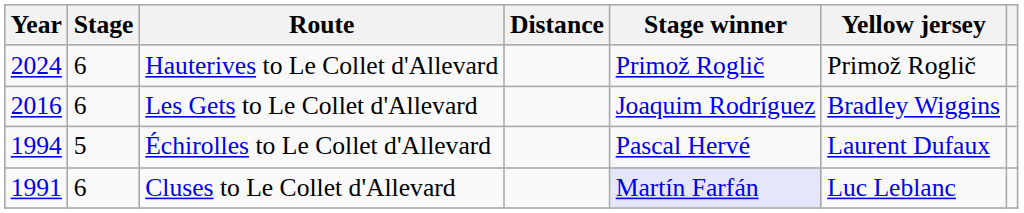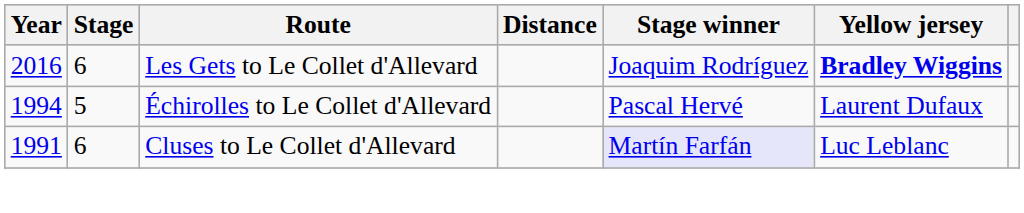- row: 2024 | 6 | Hauterives to Le Collet d'Allevard | Primož Roglič | Primož Roglič
Les Gets to Le Collet d'Allevard | Yellow jersey: normal -> bold
